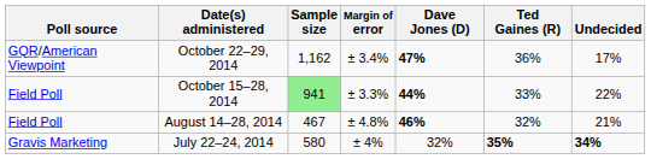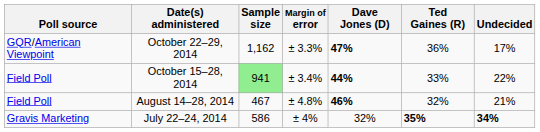October 22–29, 2014 | Margin of error: ± 3.4% -> ± 3.3%
October 15–28, 2014 | Margin of error: ± 3.3% -> ± 3.4%
July 22–24, 2014 | Sample size: 580 -> 586
